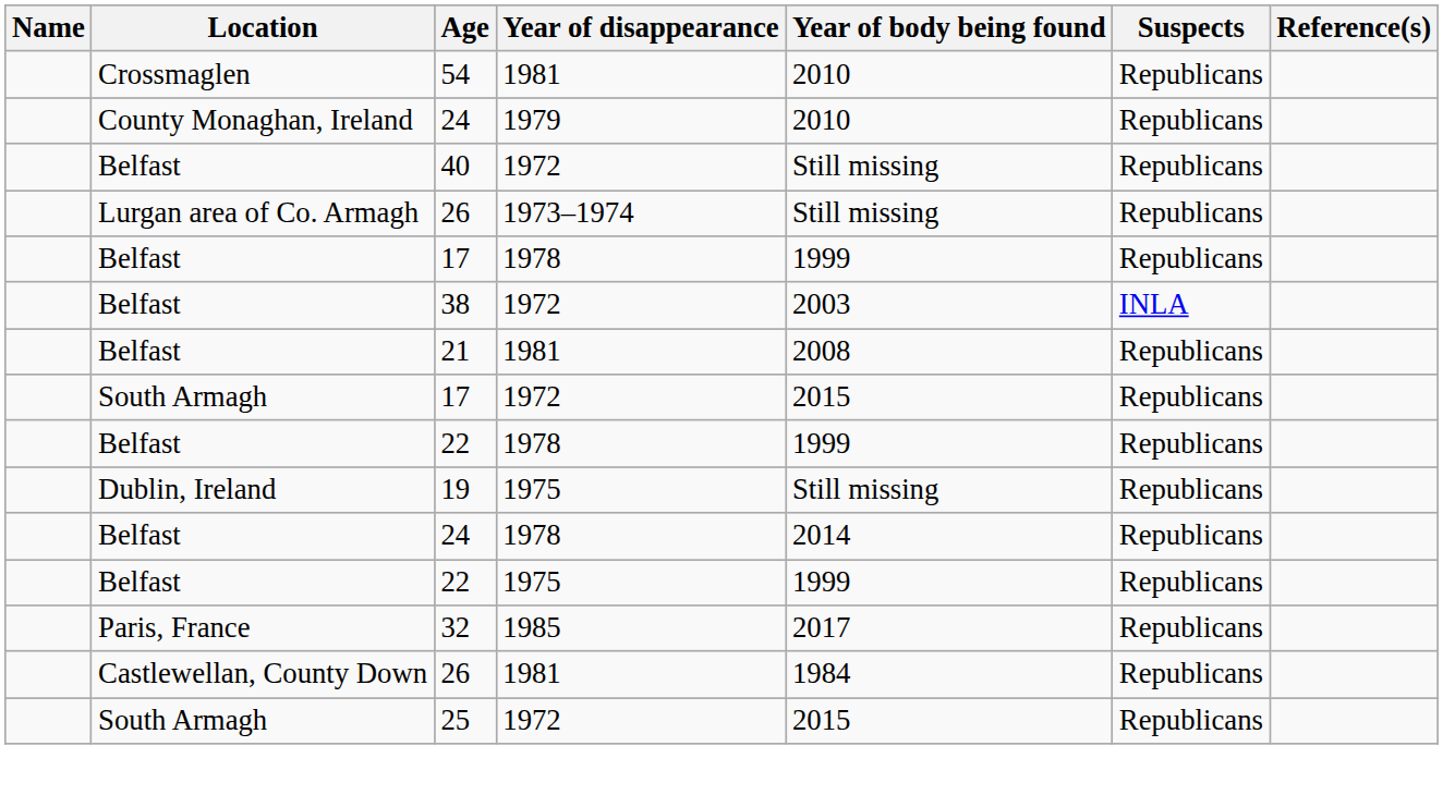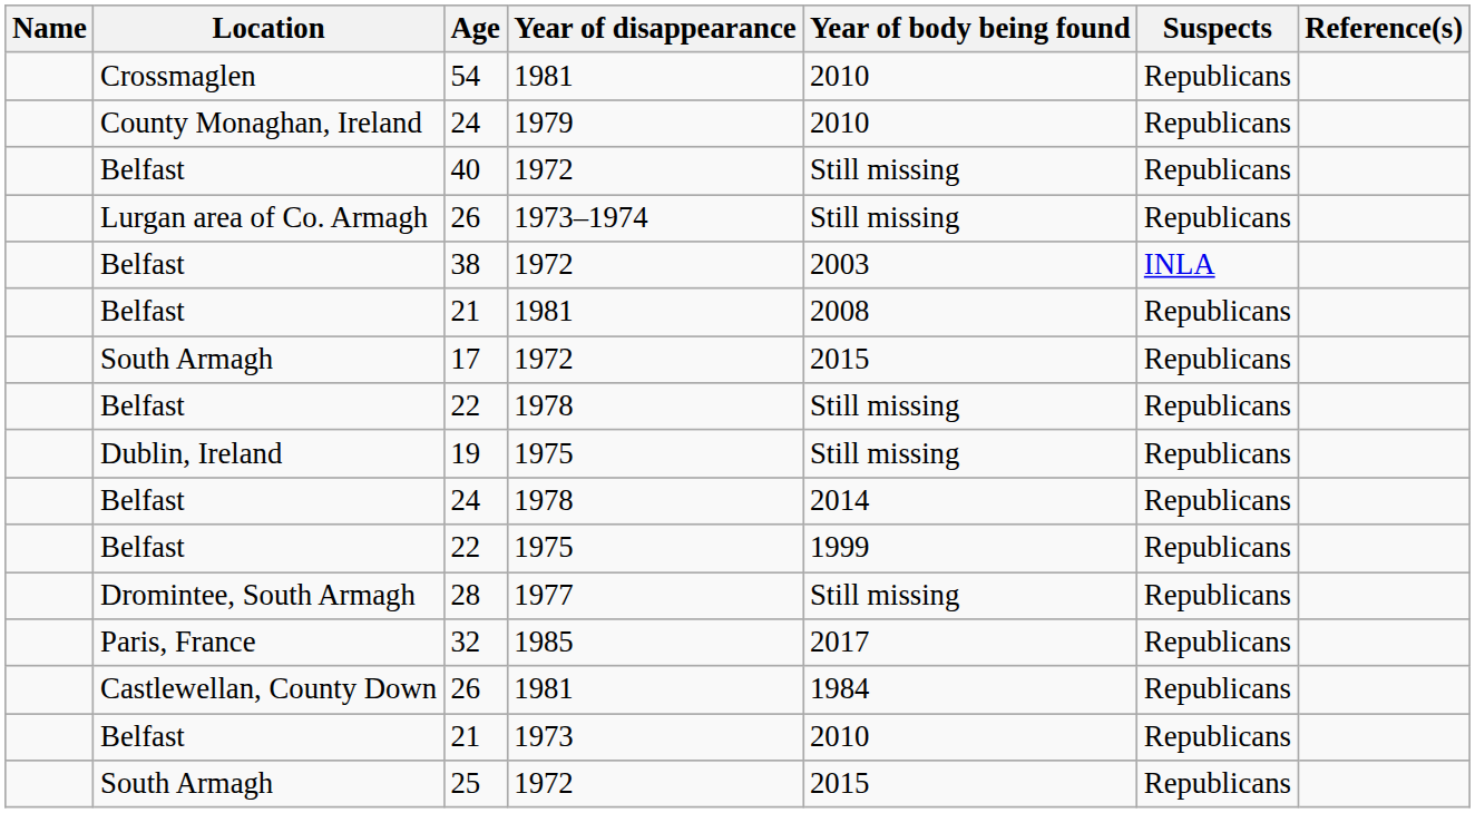- row: Belfast | 17 | 1978 | 1999 | Republicans
22 / 1978 | Year of body being found: 1999 -> Still missing
+ row: Dromintee, South Armagh | 28 | 1977 | Still missing | Republicans
+ row: Belfast | 21 | 1973 | 2010 | Republicans
